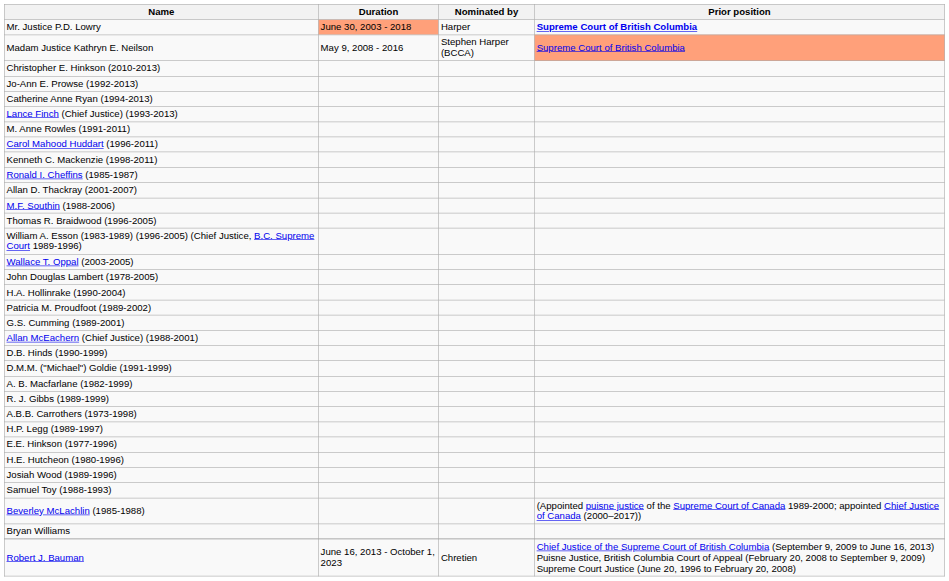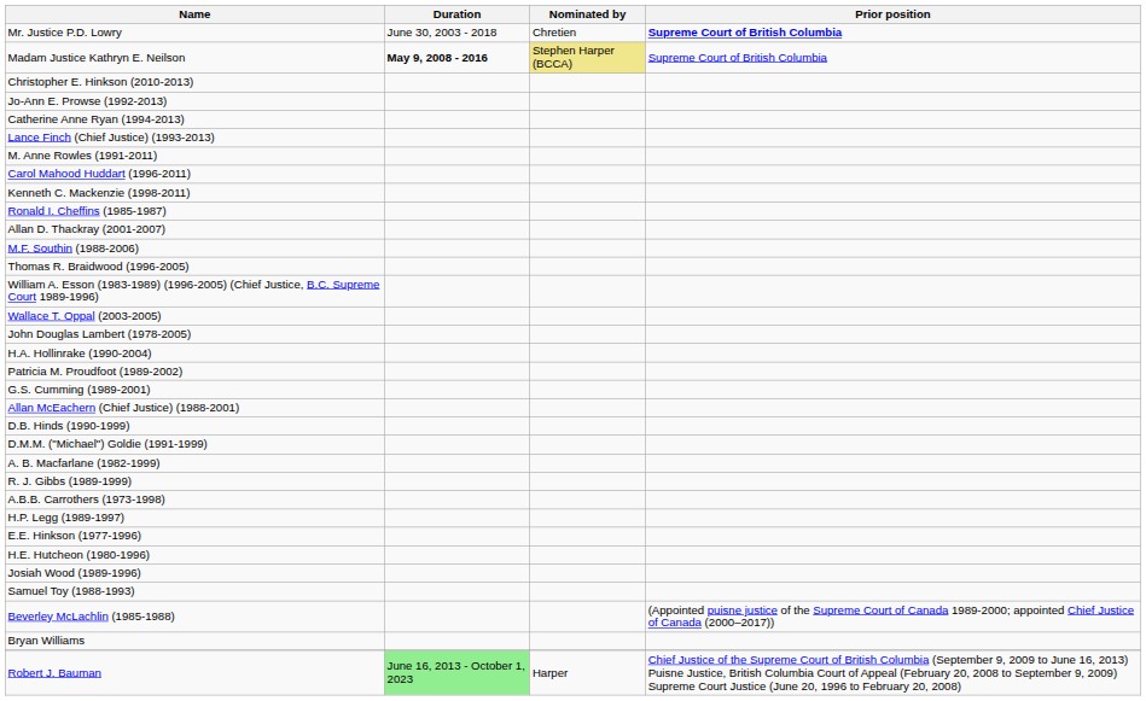Mr. Justice P.D. Lowry | Duration: lightsalmon background -> no background
Mr. Justice P.D. Lowry | Nominated by: Harper -> Chretien
Madam Justice Kathryn E. Neilson | Duration: normal -> bold
Madam Justice Kathryn E. Neilson | Nominated by: no background -> khaki background
Madam Justice Kathryn E. Neilson | Prior position: lightsalmon background -> no background
Robert J. Bauman | Duration: no background -> lightgreen background
Robert J. Bauman | Nominated by: Chretien -> Harper
